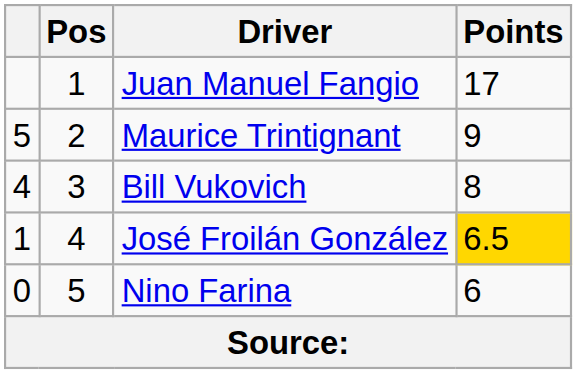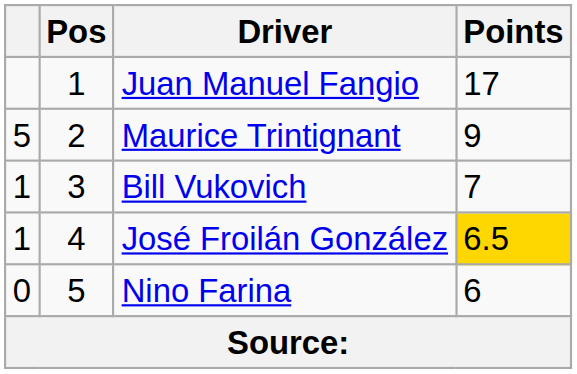Bill Vukovich | column 1: 4 -> 1
Bill Vukovich | Points: 8 -> 7
